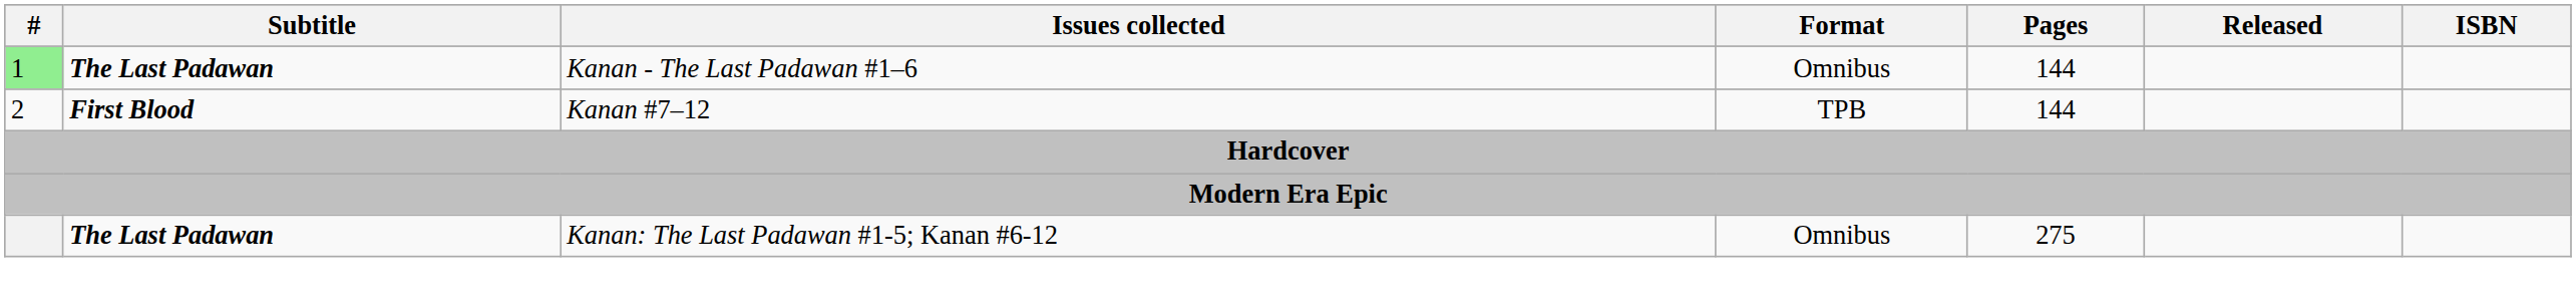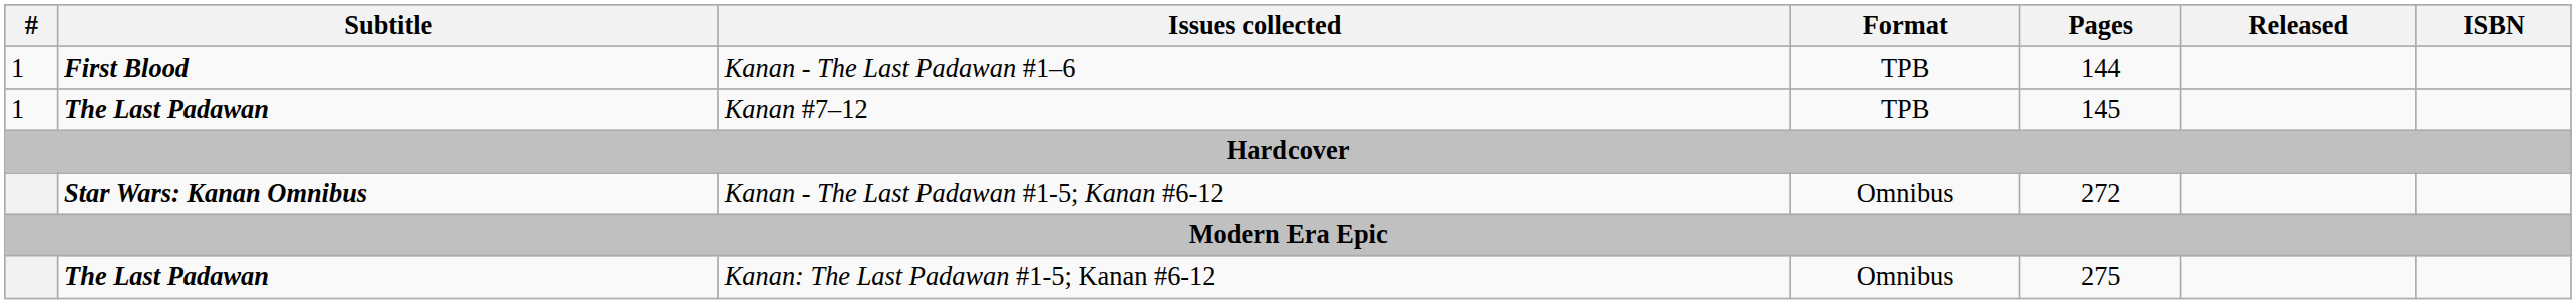Kanan - The Last Padawan #1–6 | #: lightgreen background -> no background
Kanan - The Last Padawan #1–6 | Subtitle: The Last Padawan -> First Blood
Kanan - The Last Padawan #1–6 | Format: Omnibus -> TPB
Kanan #7–12 | #: 2 -> 1
Kanan #7–12 | Subtitle: First Blood -> The Last Padawan
Kanan #7–12 | Pages: 144 -> 145
+ row: Star Wars: Kanan Omnibus | Kanan - The Last Padawan #1-5; Kanan #6-12 | Omnibus | 272
